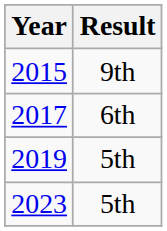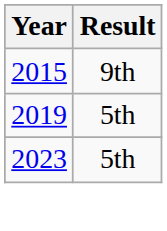- row: 2017 | 6th
